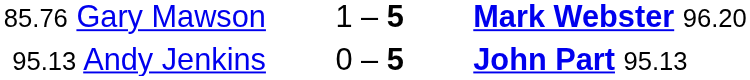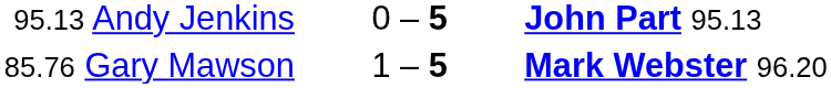rows swapped: 95.13 Andy Jenkins <-> 85.76 Gary Mawson
